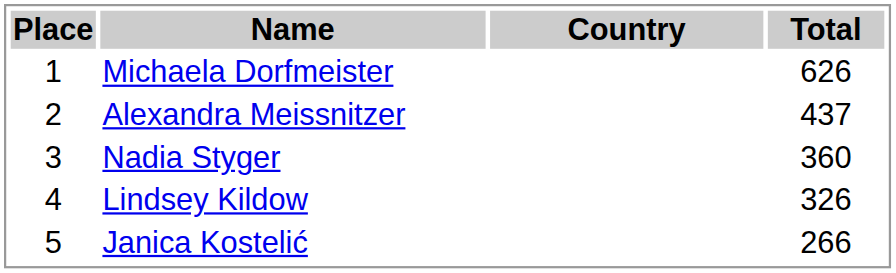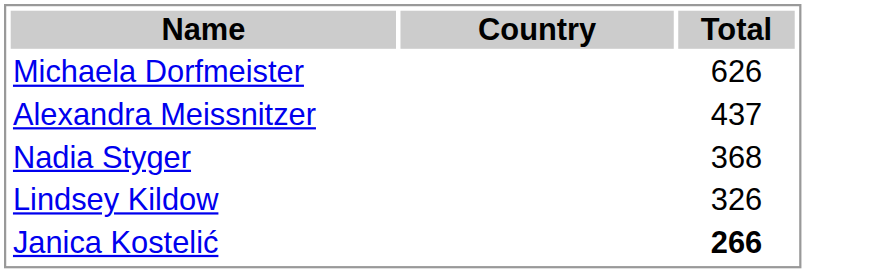- column: Place | 1 | 2 | 3 | 4 | 5
Nadia Styger | Total: 360 -> 368
Janica Kostelić | Total: normal -> bold
